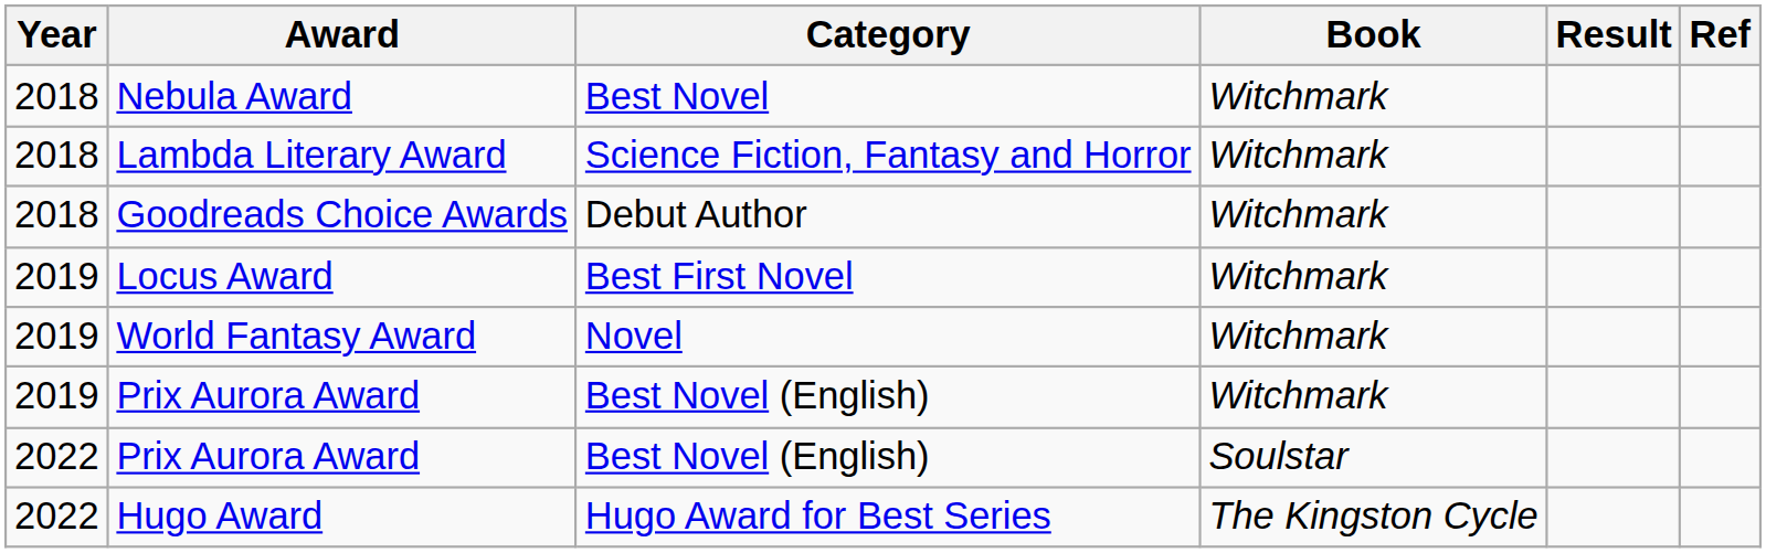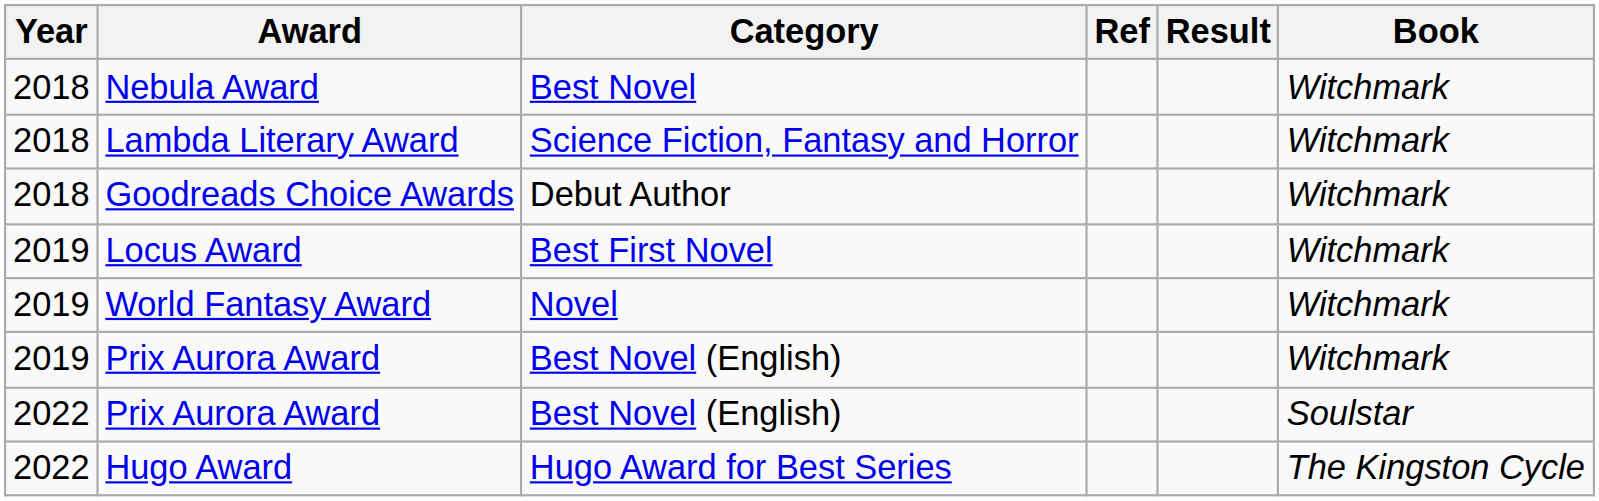columns swapped: Book <-> Ref
